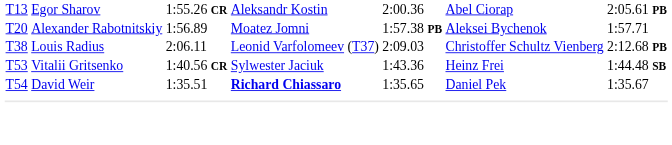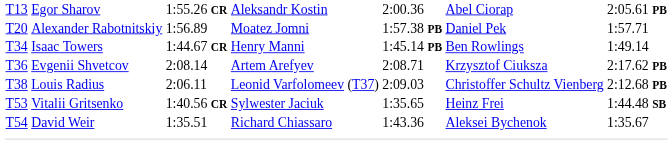T20 | column 6: Aleksei Bychenok -> Daniel Pek
+ row: T34 | Isaac Towers | 1:44.67 CR | Henry Manni | 1:45.14 PB | Ben Rowlings | 1:49.14
+ row: T36 | Evgenii Shvetcov | 2:08.14 | Artem Arefyev | 2:08.71 | Krzysztof Ciuksza | 2:17.62 PB
T53 | column 5: 1:43.36 -> 1:35.65
T54 | column 4: bold -> normal
T54 | column 5: 1:35.65 -> 1:43.36
T54 | column 6: Daniel Pek -> Aleksei Bychenok
